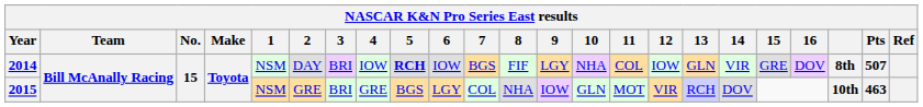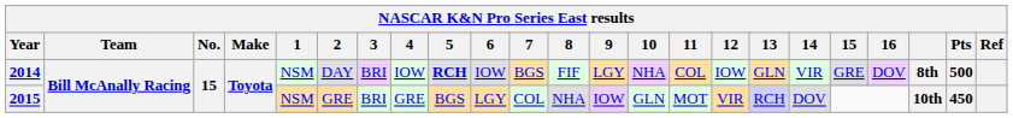2014 | Pts: 507 -> 500
2015 | Pts: 463 -> 450
